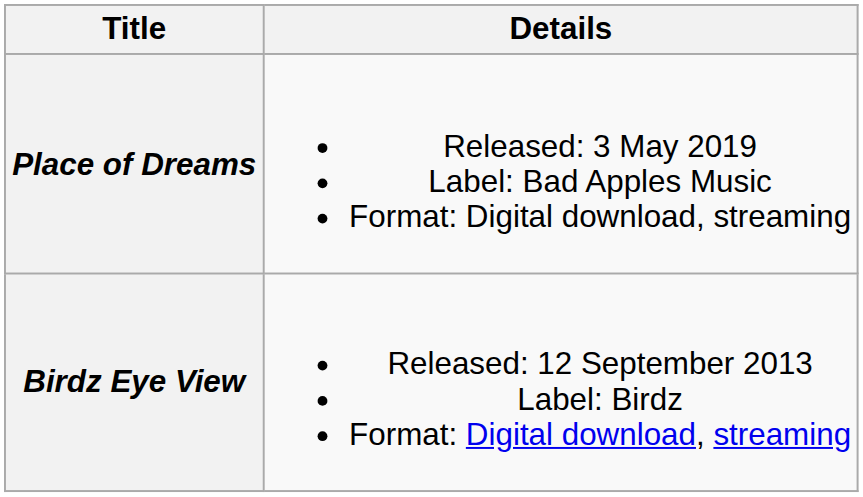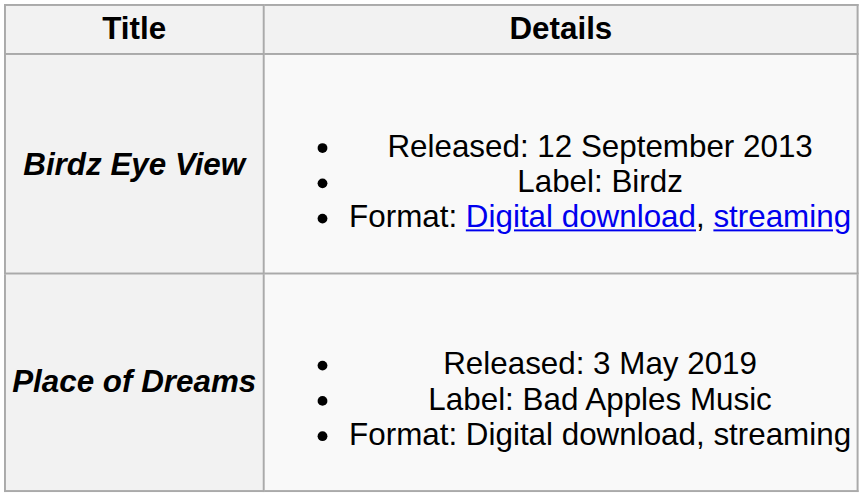rows swapped: Birdz Eye View <-> Place of Dreams
